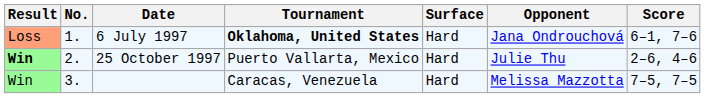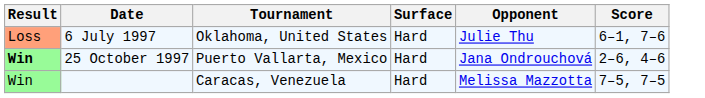- column: No. | 1. | 2. | 3.
6 July 1997 | Tournament: bold -> normal
6 July 1997 | Opponent: Jana Ondrouchová -> Julie Thu
25 October 1997 | Opponent: Julie Thu -> Jana Ondrouchová
